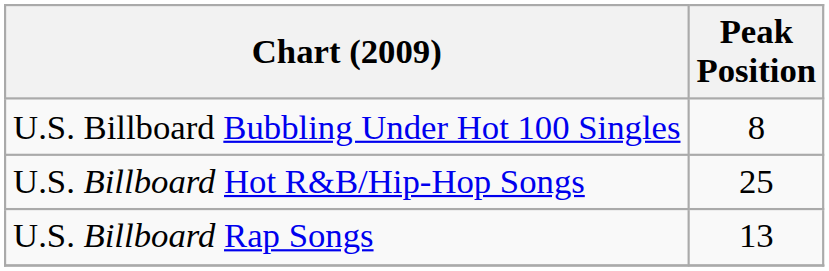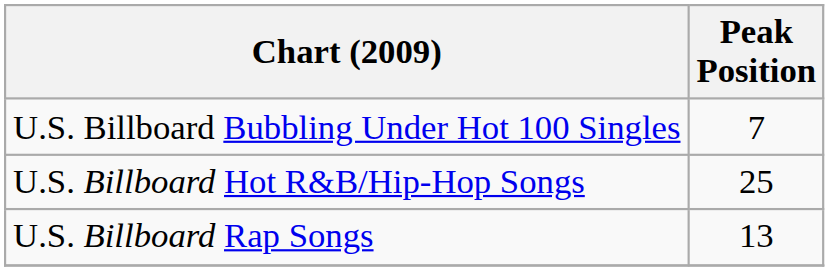U.S. Billboard Bubbling Under Hot 100 Singles | Peak Position: 8 -> 7
